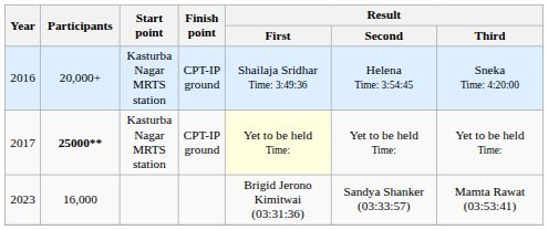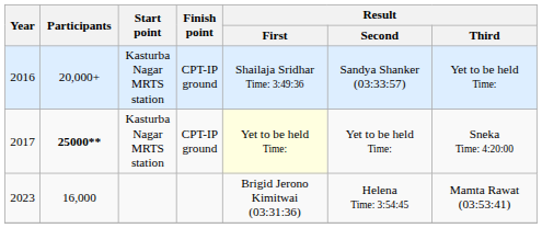2016 | Result / Second: Helena Time: 3:54:45 -> Sandya Shanker (03:33:57)
2016 | Result / Third: Sneka Time: 4:20:00 -> Yet to be held Time:
2017 | Result / Third: Yet to be held Time: -> Sneka Time: 4:20:00
2023 | Result / Second: Sandya Shanker (03:33:57) -> Helena Time: 3:54:45
